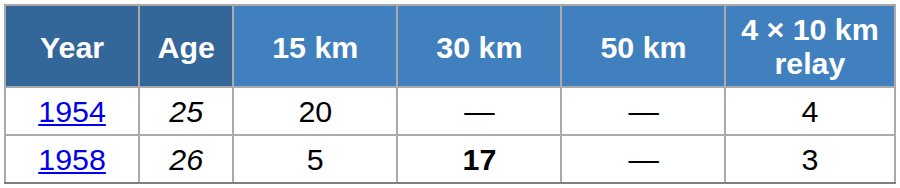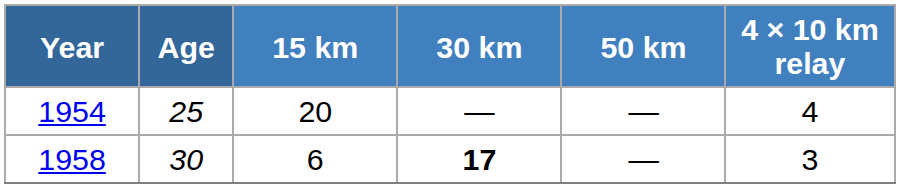1958 | Age: 26 -> 30
1958 | 15 km: 5 -> 6
